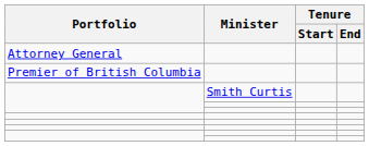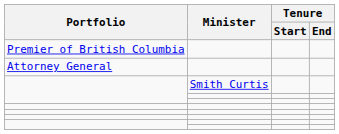rows swapped: Premier of British Columbia <-> Attorney General
